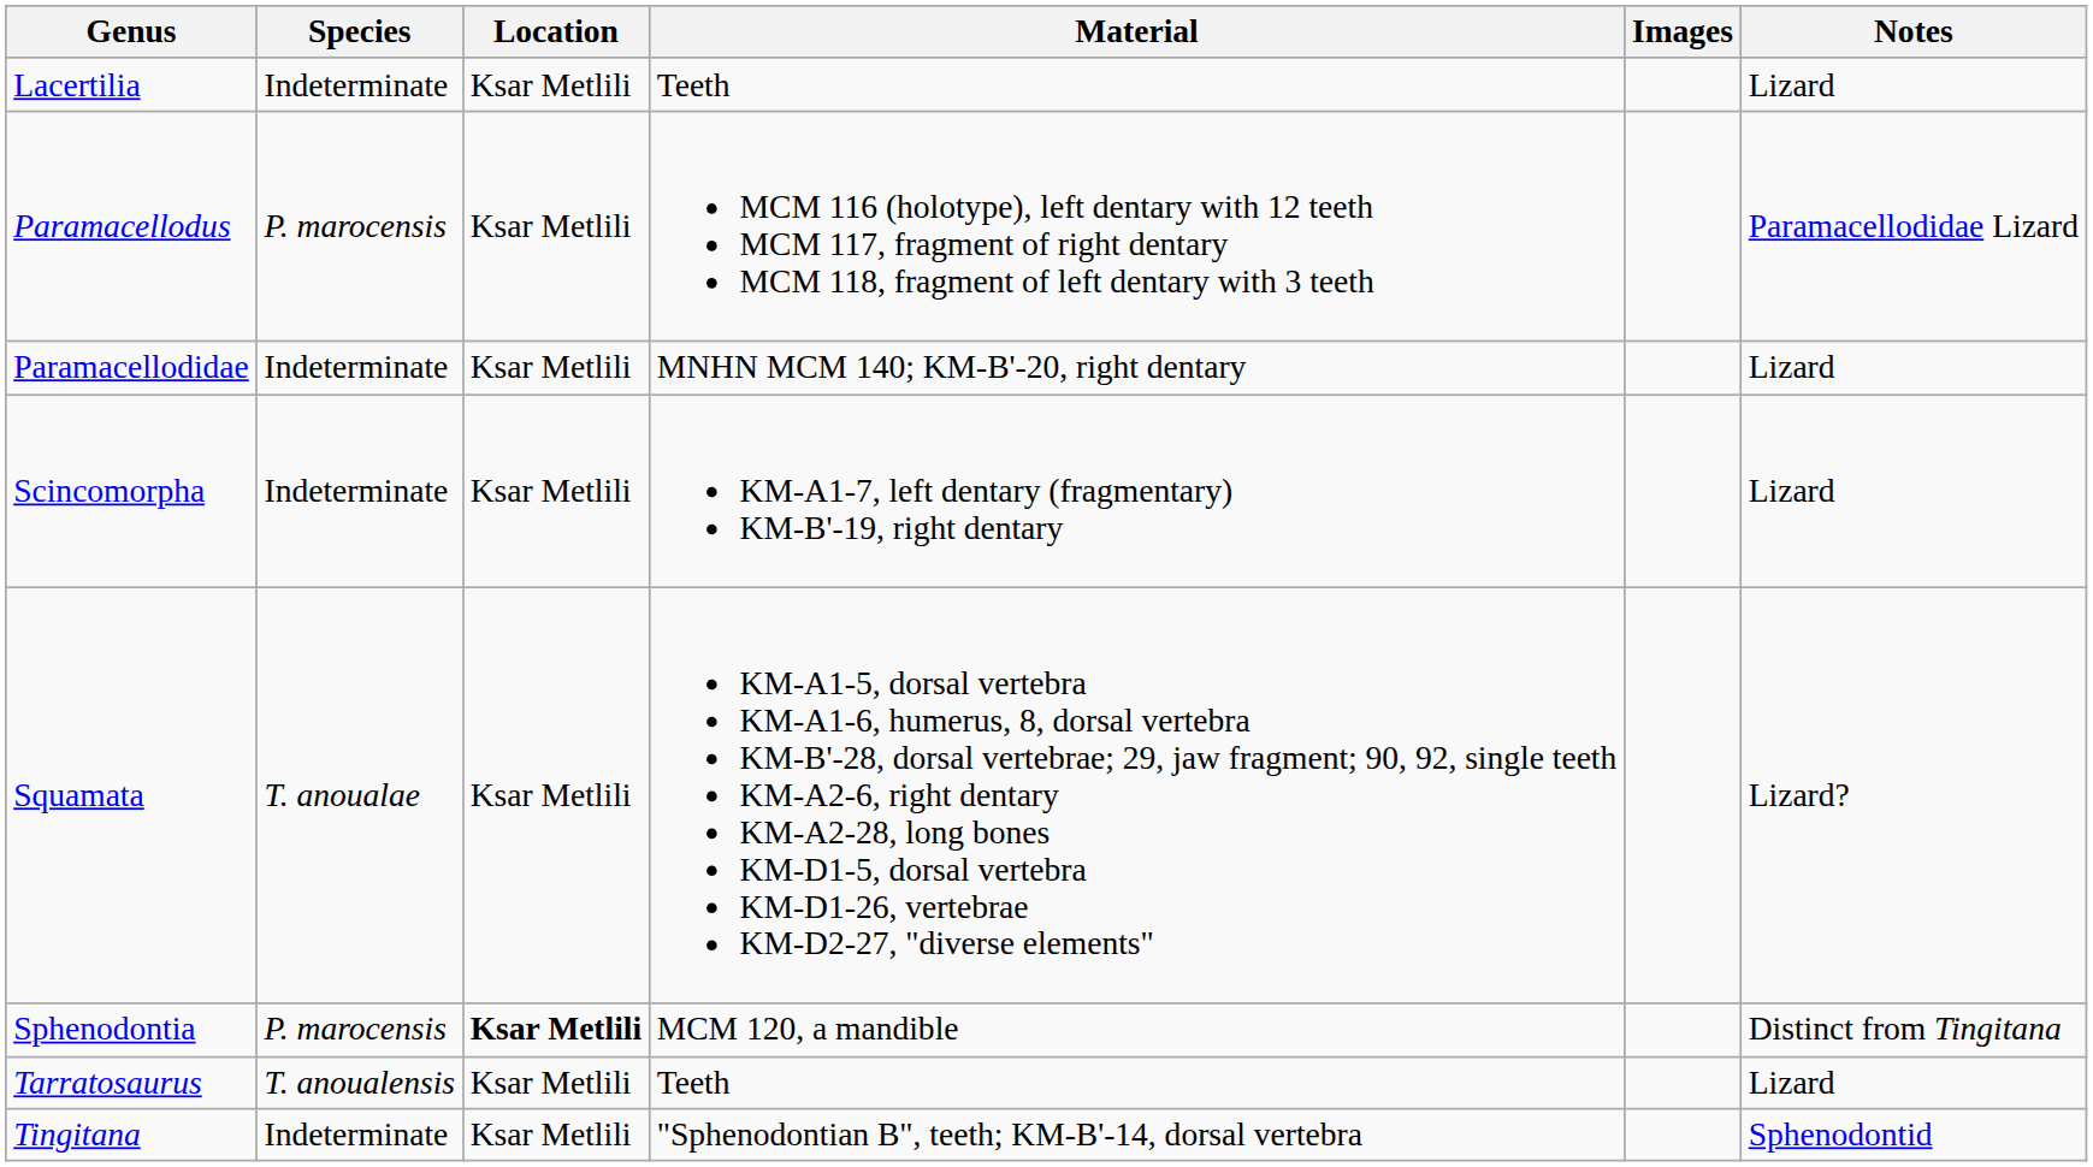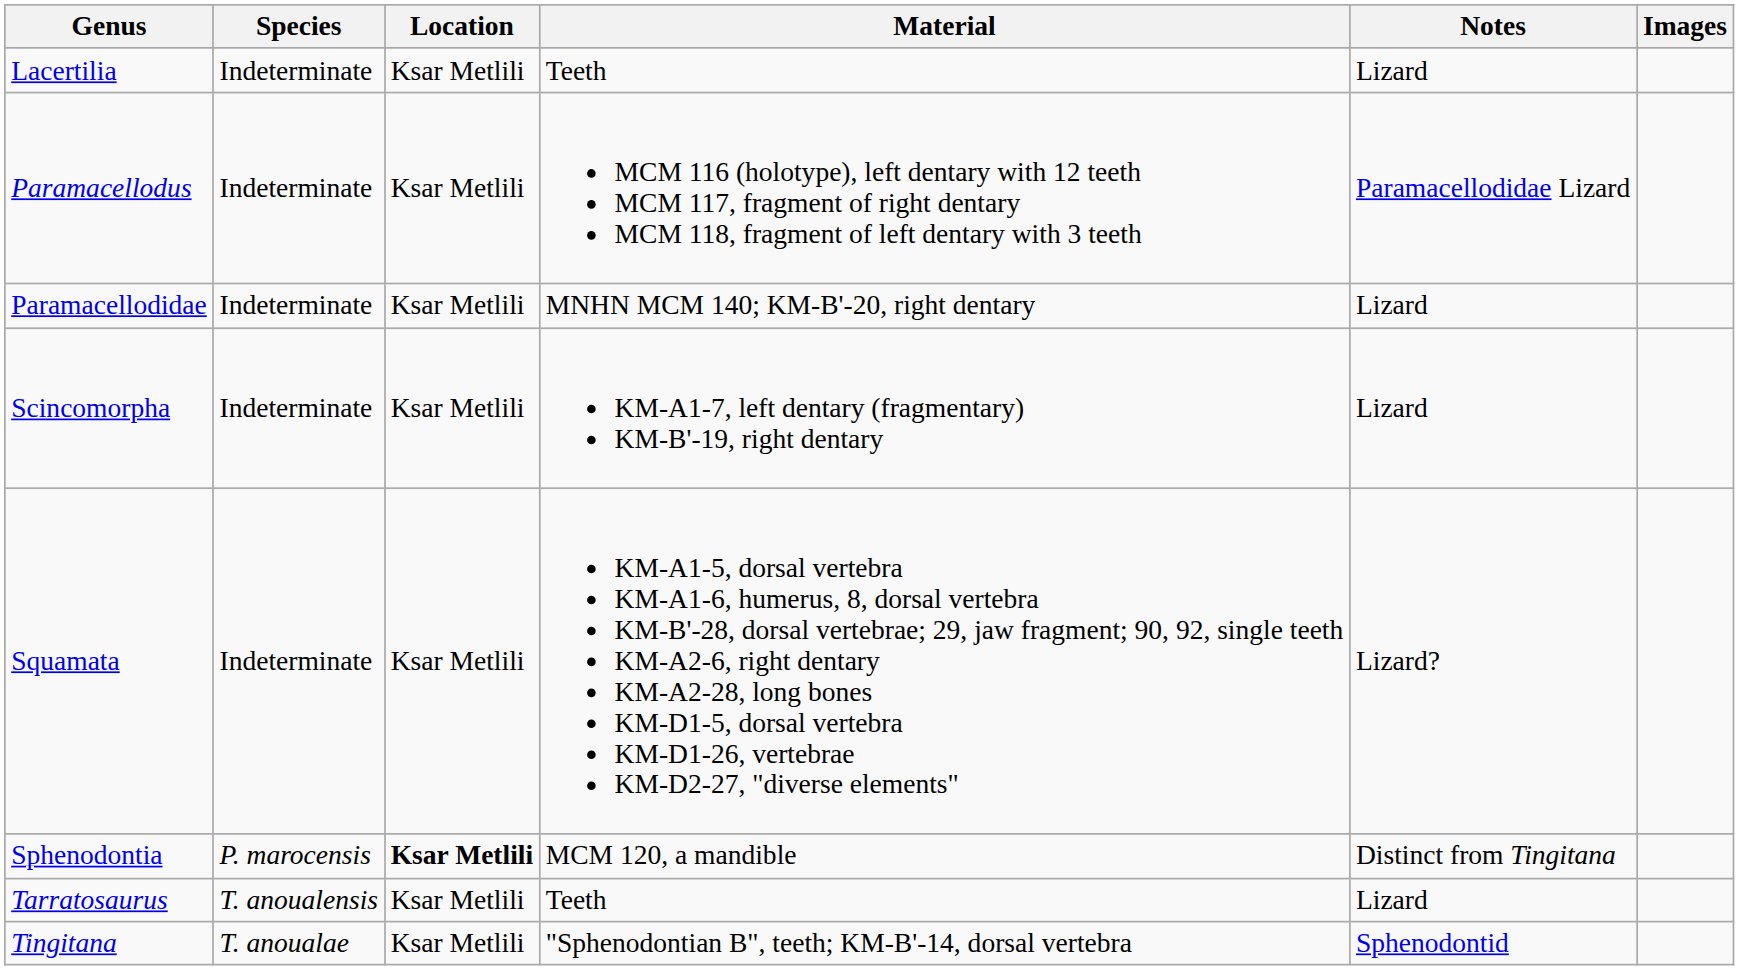columns swapped: Notes <-> Images
Paramacellodus | Species: P. marocensis -> Indeterminate
Squamata | Species: T. anoualae -> Indeterminate
Tingitana | Species: Indeterminate -> T. anoualae
